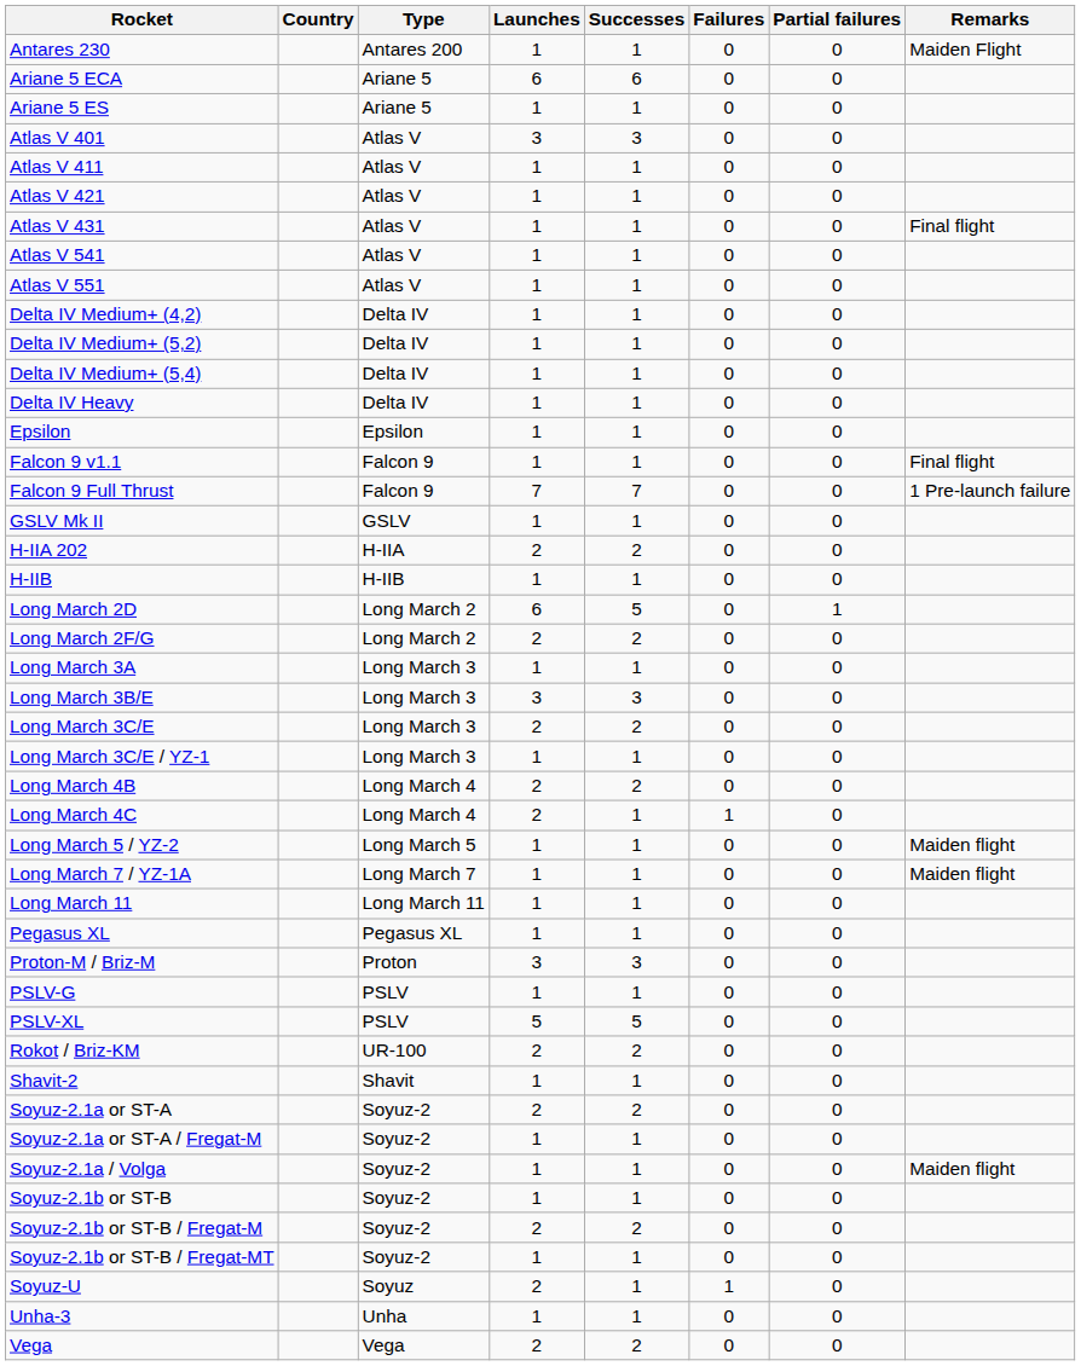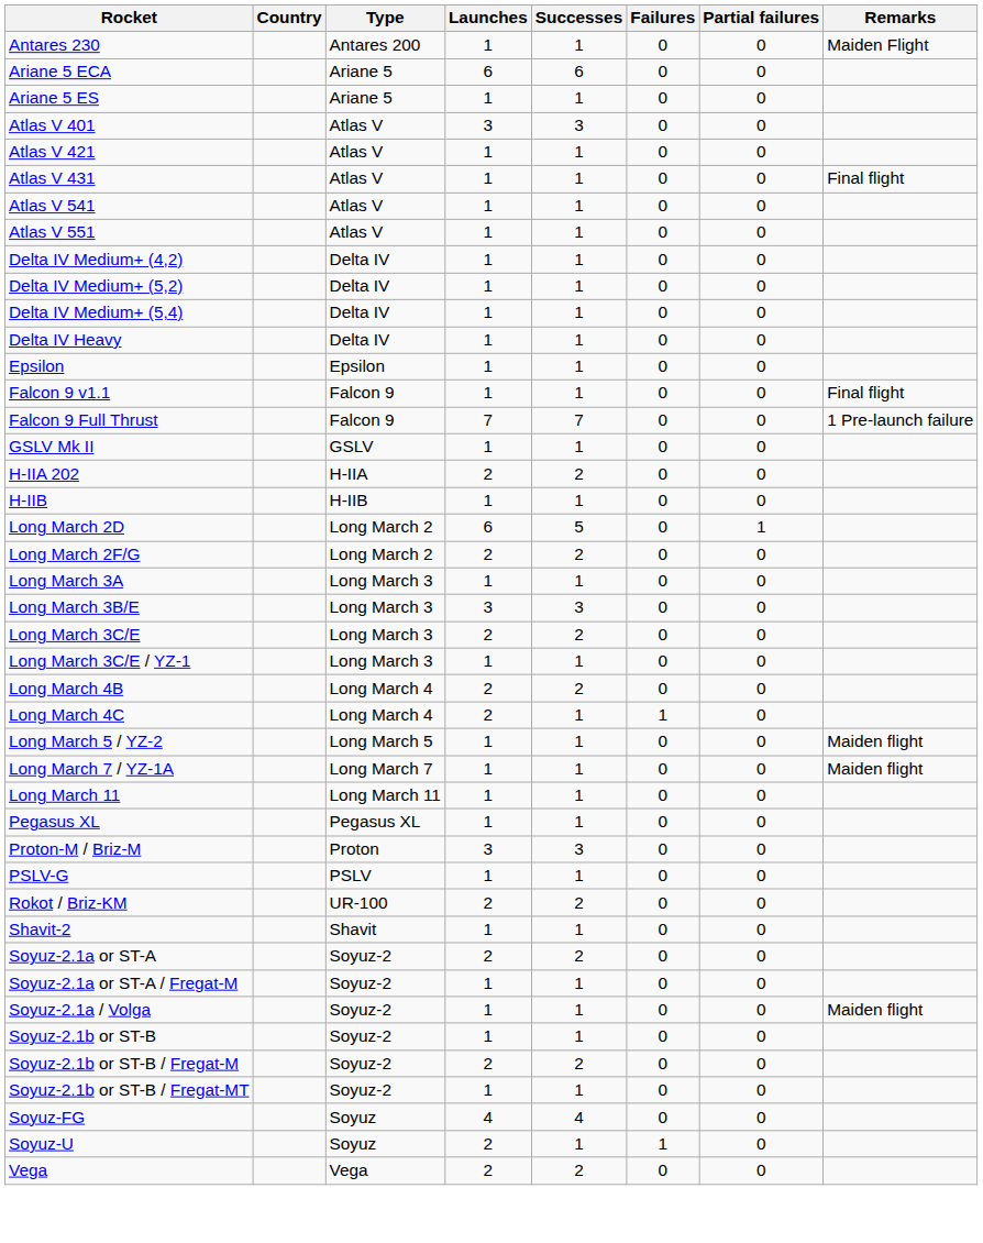- row: Atlas V 411 | Atlas V | 1 | 1 | 0 | 0
- row: PSLV-XL | PSLV | 5 | 5 | 0 | 0
+ row: Soyuz-FG | Soyuz | 4 | 4 | 0 | 0
- row: Unha-3 | Unha | 1 | 1 | 0 | 0
